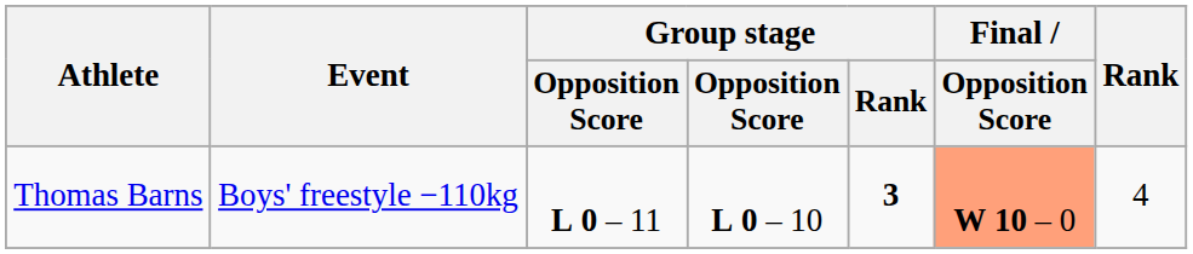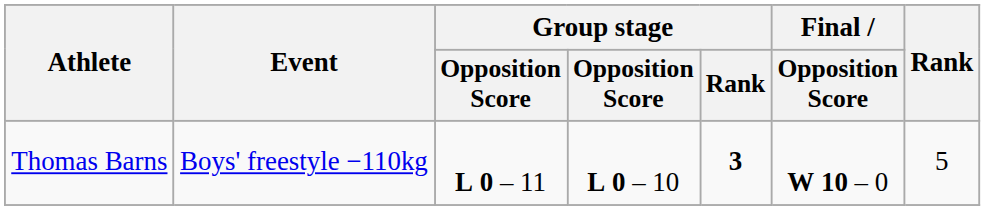Thomas Barns | Final / Opposition Score: lightsalmon background -> no background
Thomas Barns | Rank: 4 -> 5
